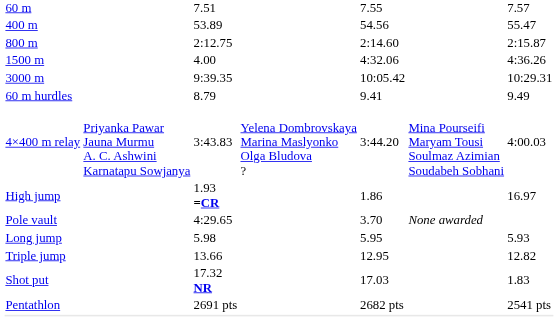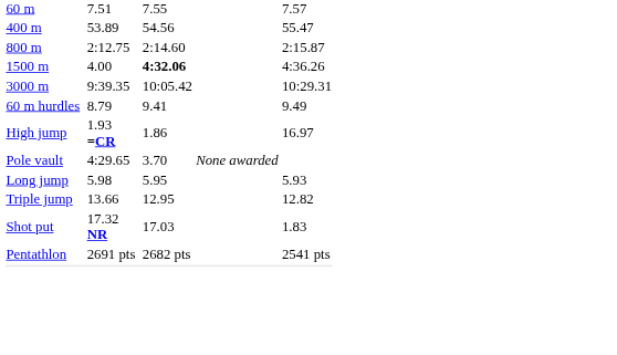1500 m | column 5: normal -> bold
- row: 4×400 m relay | Priyanka Pawar Jauna Murmu A. C. Ashwini Karnatapu Sowjanya | 3:43.83 | Yelena Dombrovskaya Marina Maslyonko Olga Bludova ? | 3:44.20 | Mina Pourseifi Maryam Tousi Soulmaz Azimian Soudabeh Sobhani | 4:00.03
